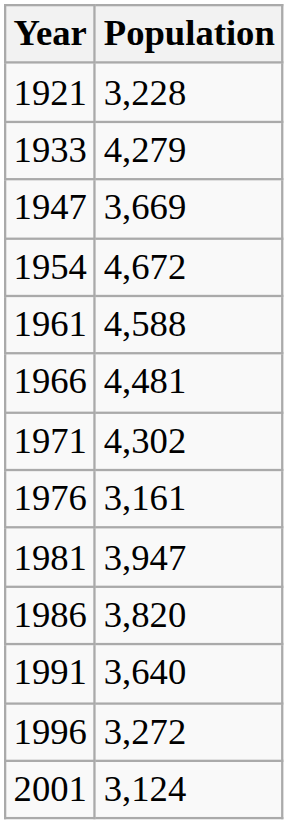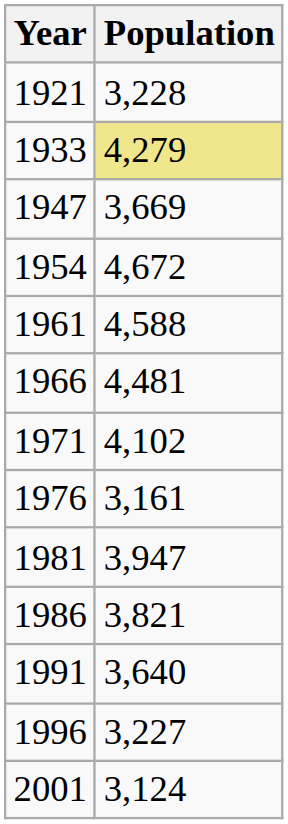1933 | Population: no background -> khaki background
1971 | Population: 4,302 -> 4,102
1986 | Population: 3,820 -> 3,821
1996 | Population: 3,272 -> 3,227
